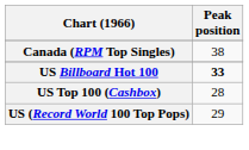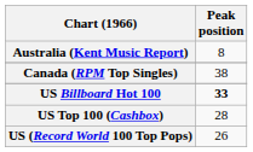+ row: Australia (Kent Music Report) | 8
US (Record World 100 Top Pops) | Peak position: 29 -> 26
